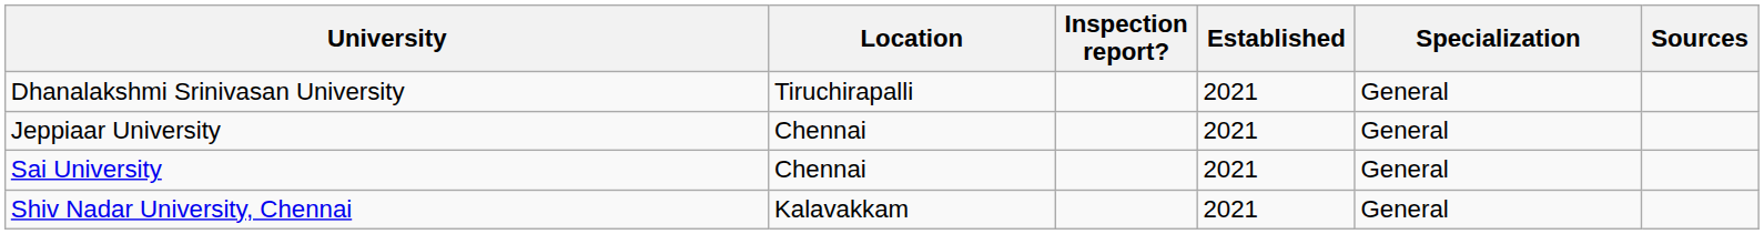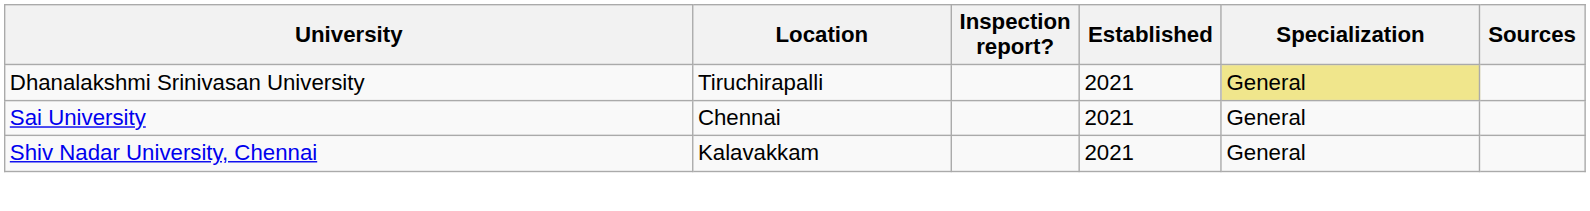Dhanalakshmi Srinivasan University | Specialization: no background -> khaki background
- row: Jeppiaar University | Chennai | 2021 | General
